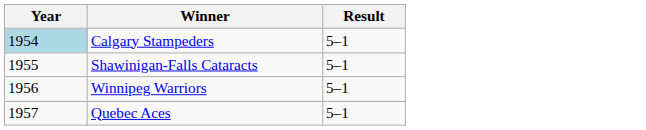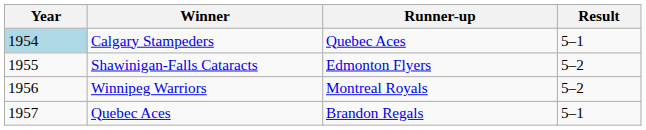+ column: Runner-up | Quebec Aces | Edmonton Flyers | Montreal Royals | Brandon Regals
Shawinigan-Falls Cataracts | Result: 5–1 -> 5–2
Winnipeg Warriors | Result: 5–1 -> 5–2
